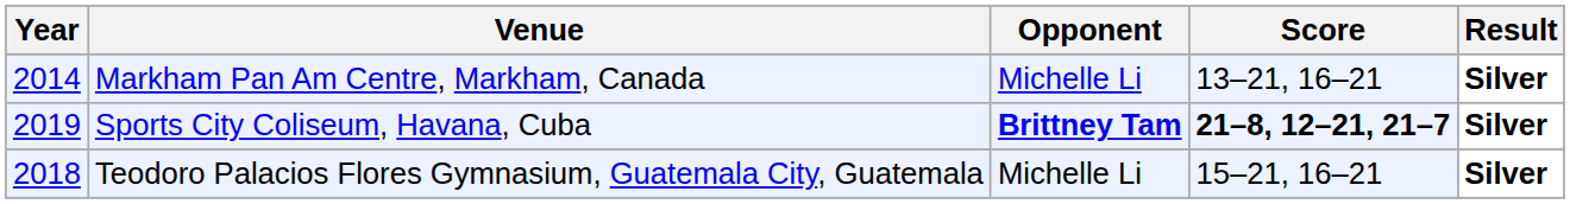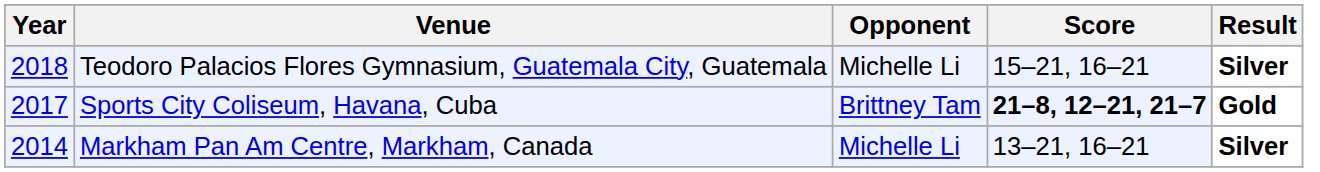rows swapped: Markham Pan Am Centre, Markham, Canada <-> Teodoro Palacios Flores Gymnasium, Guatemala City, Guatemala
Sports City Coliseum, Havana, Cuba | Year: 2019 -> 2017
Sports City Coliseum, Havana, Cuba | Opponent: bold -> normal
Sports City Coliseum, Havana, Cuba | Result: Silver -> Gold
